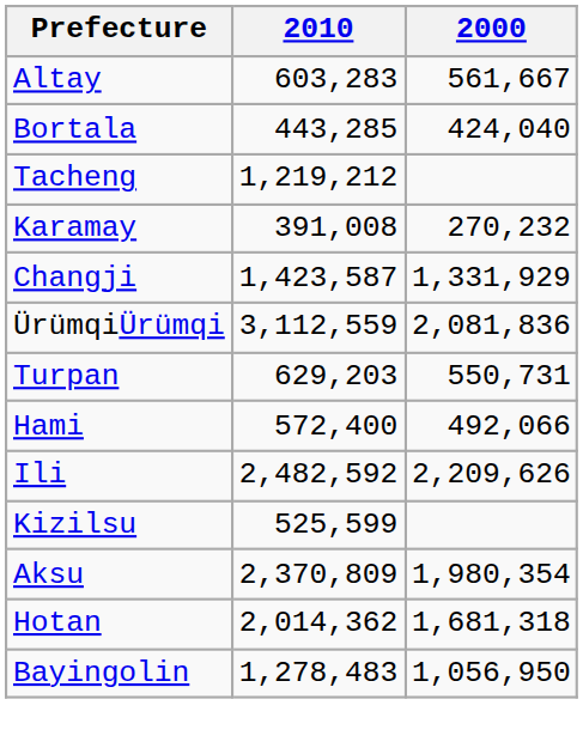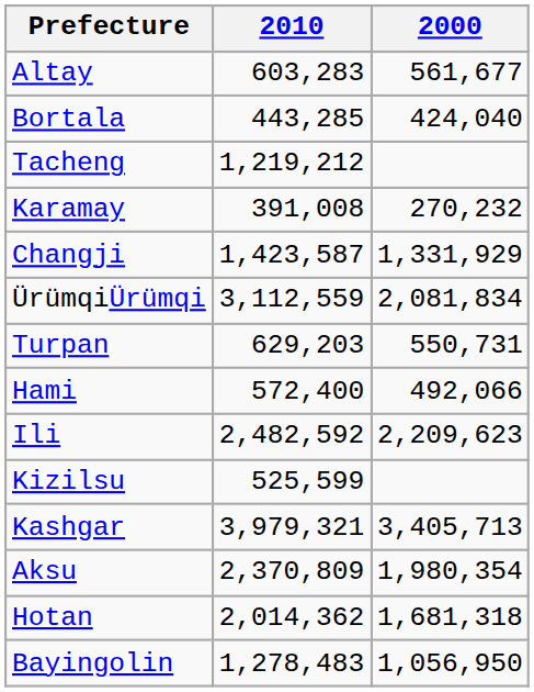Altay | 2000: 561,667 -> 561,677
ÜrümqiÜrümqi | 2000: 2,081,836 -> 2,081,834
Ili | 2000: 2,209,626 -> 2,209,623
+ row: Kashgar | 3,979,321 | 3,405,713
